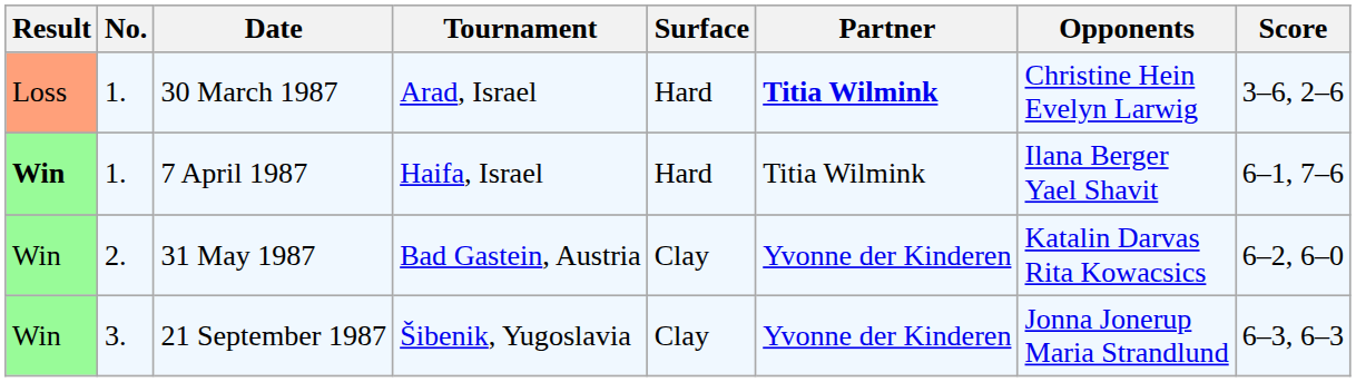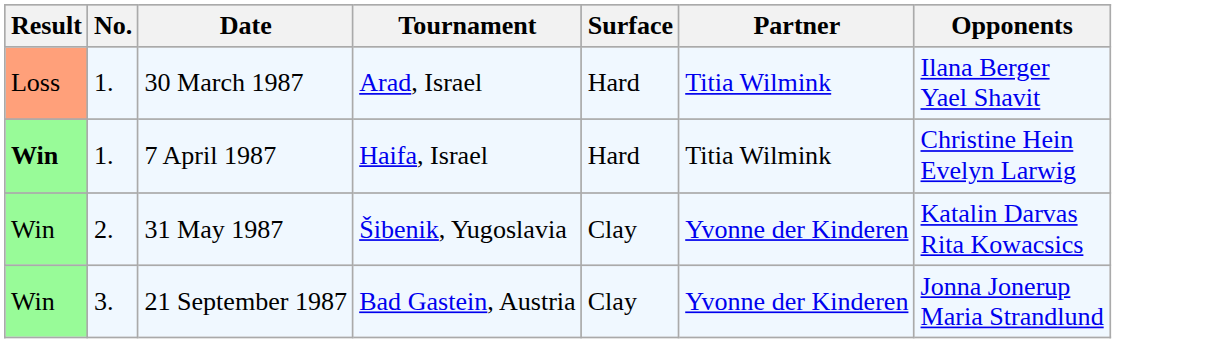- column: Score | 3–6, 2–6 | 6–1, 7–6 | 6–2, 6–0 | 6–3, 6–3
30 March 1987 | Partner: bold -> normal
30 March 1987 | Opponents: Christine Hein Evelyn Larwig -> Ilana Berger Yael Shavit
7 April 1987 | Opponents: Ilana Berger Yael Shavit -> Christine Hein Evelyn Larwig
31 May 1987 | Tournament: Bad Gastein, Austria -> Šibenik, Yugoslavia
21 September 1987 | Tournament: Šibenik, Yugoslavia -> Bad Gastein, Austria
